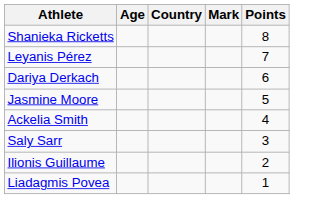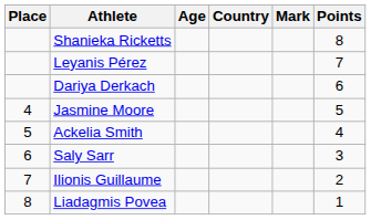+ column: Place | 4 | 5 | 6 | 7 | 8
